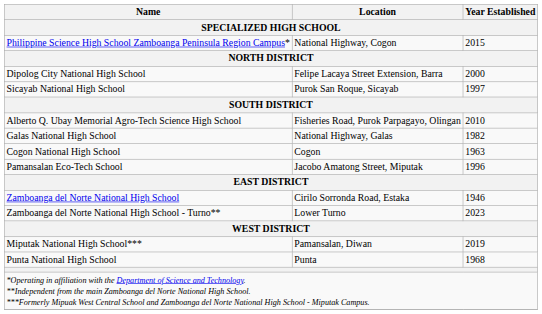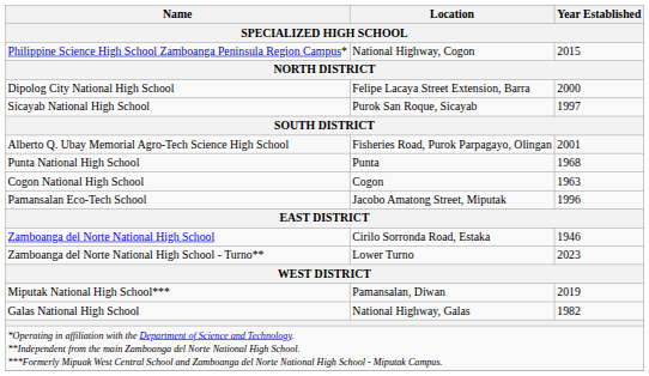Alberto Q. Ubay Memorial Agro-Tech Science High School | Year Established: 2010 -> 2001
rows swapped: Punta National High School <-> Galas National High School
